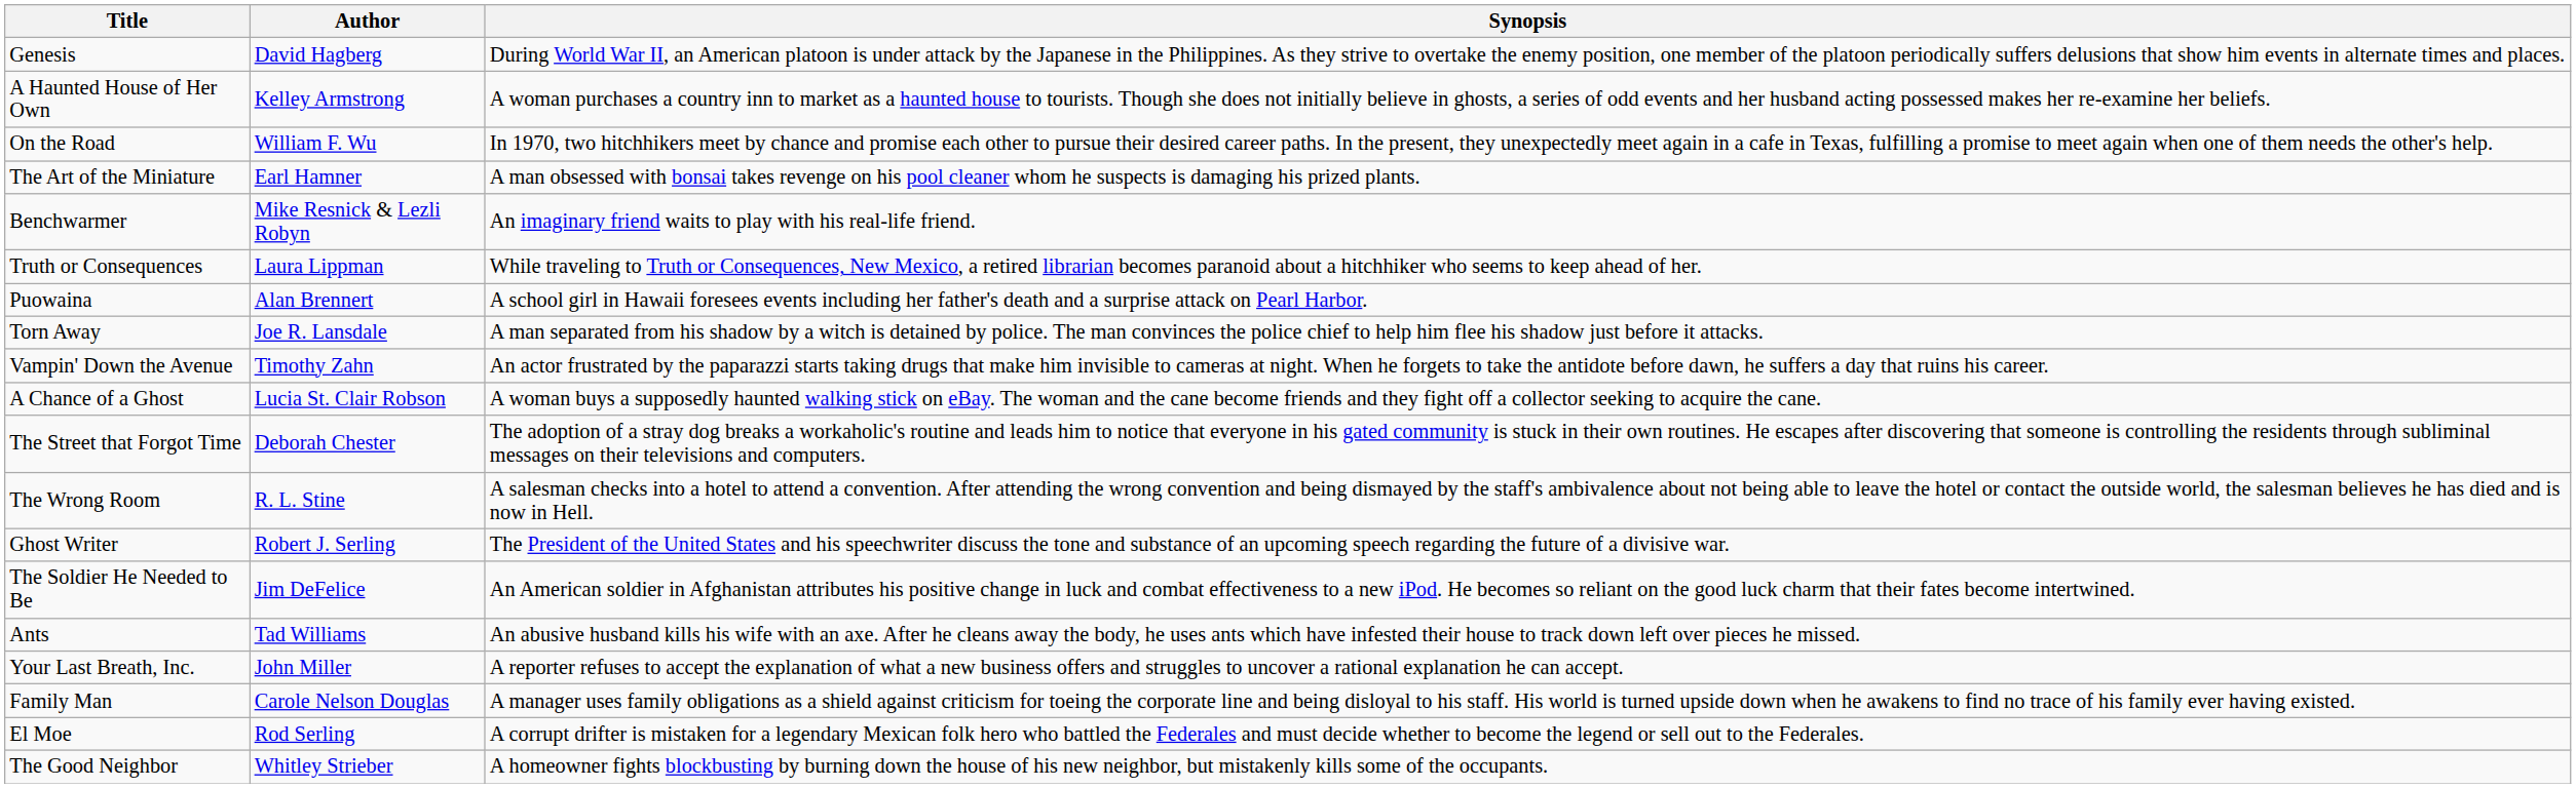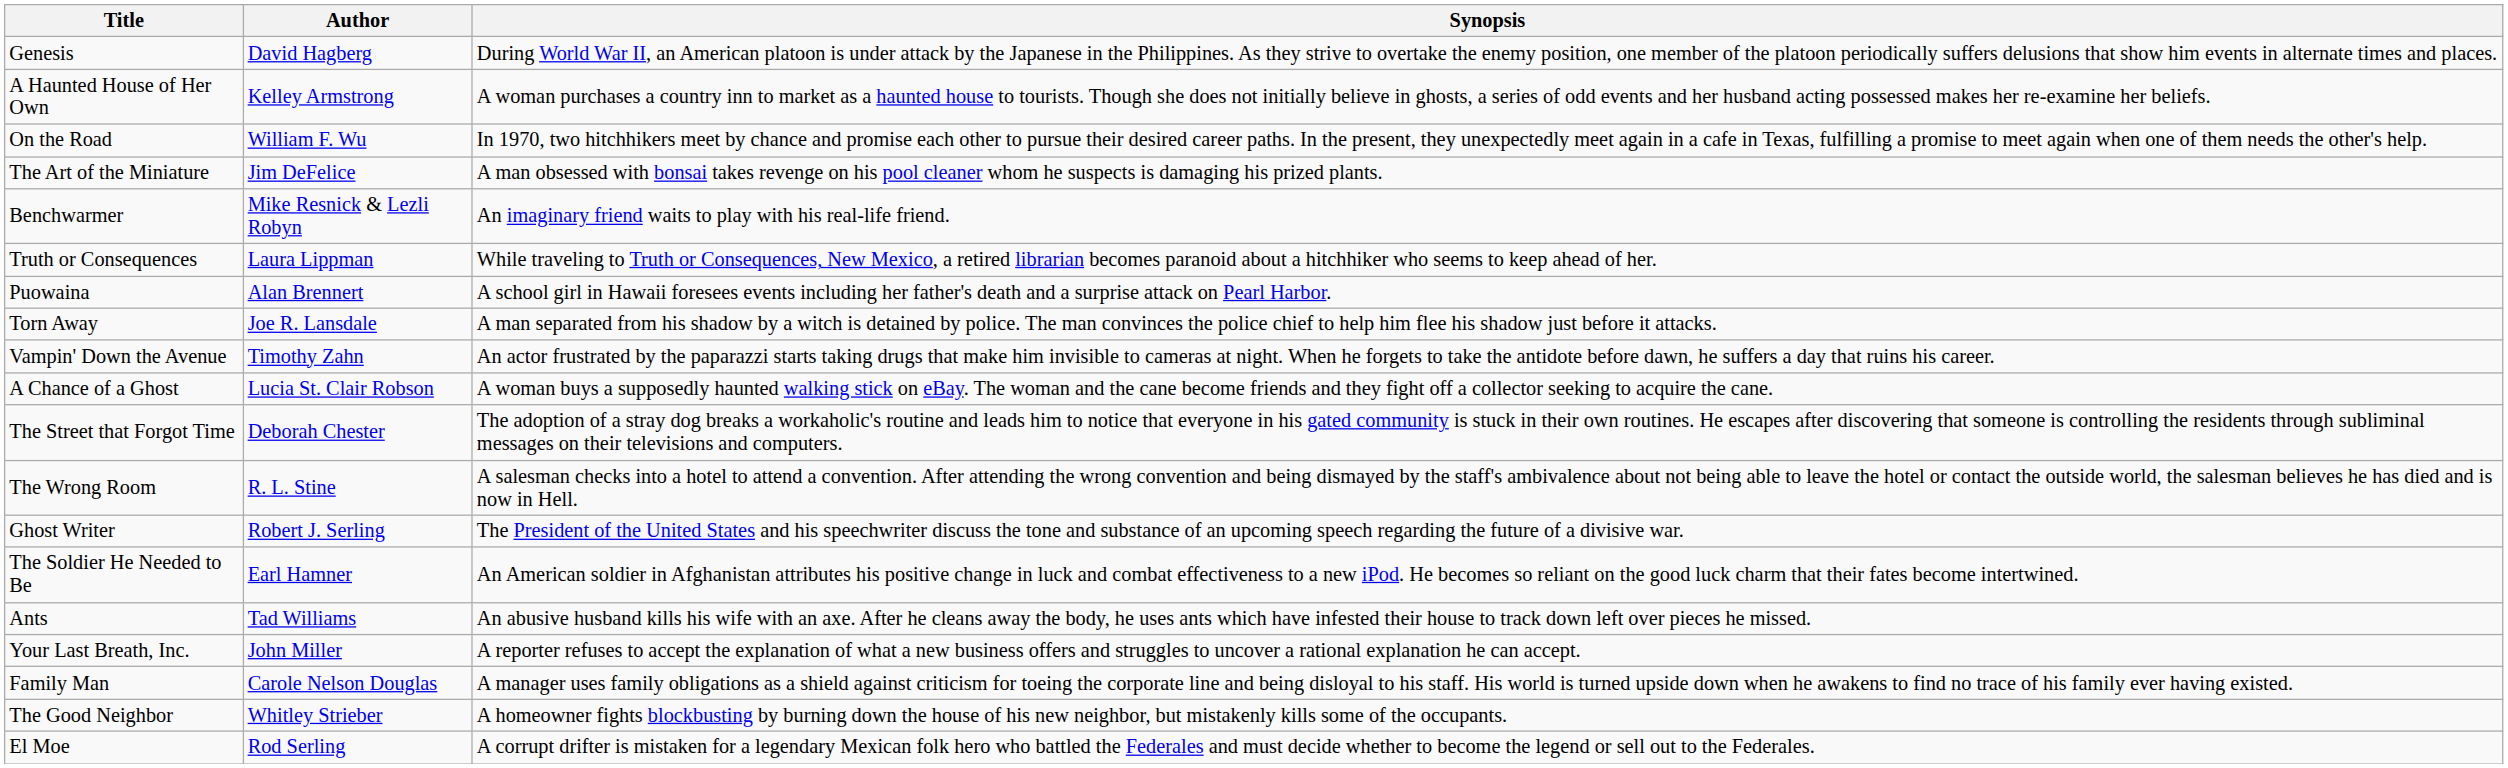The Art of the Miniature | Author: Earl Hamner -> Jim DeFelice
The Soldier He Needed to Be | Author: Jim DeFelice -> Earl Hamner
rows swapped: The Good Neighbor <-> El Moe
